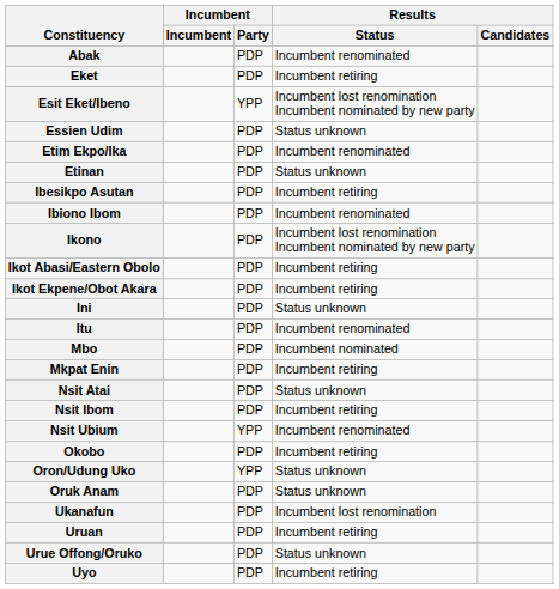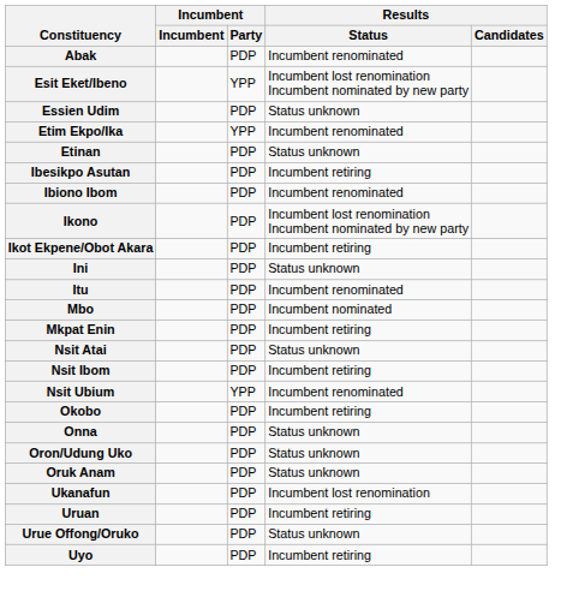- row: Eket | PDP | Incumbent retiring
Etim Ekpo/Ika | Incumbent / Party: PDP -> YPP
- row: Ikot Abasi/Eastern Obolo | PDP | Incumbent retiring
+ row: Onna | PDP | Status unknown
Oron/Udung Uko | Incumbent / Party: YPP -> PDP
